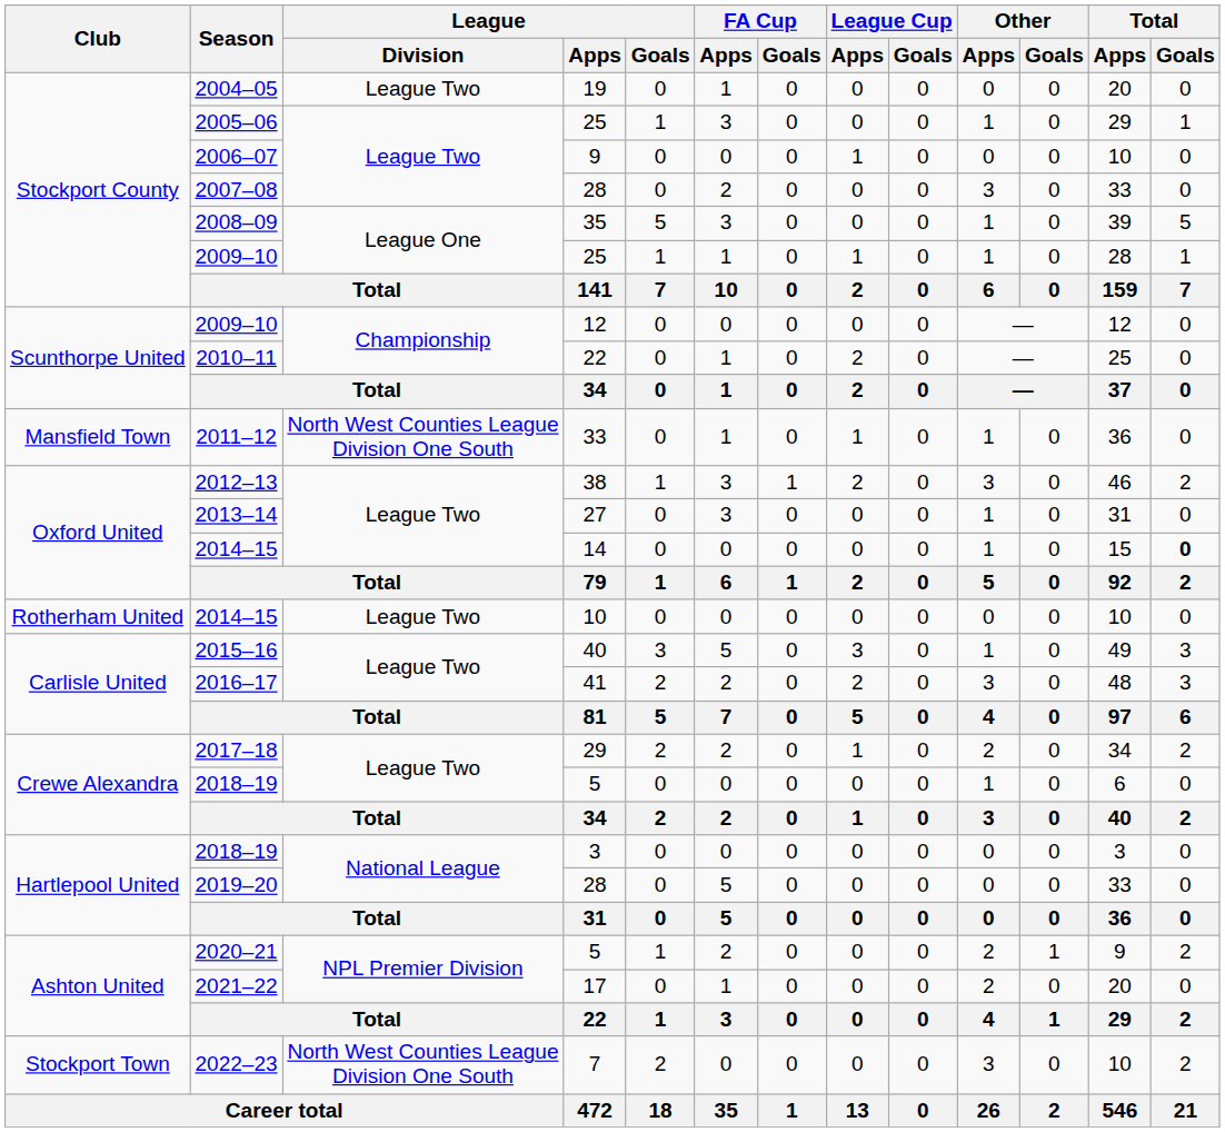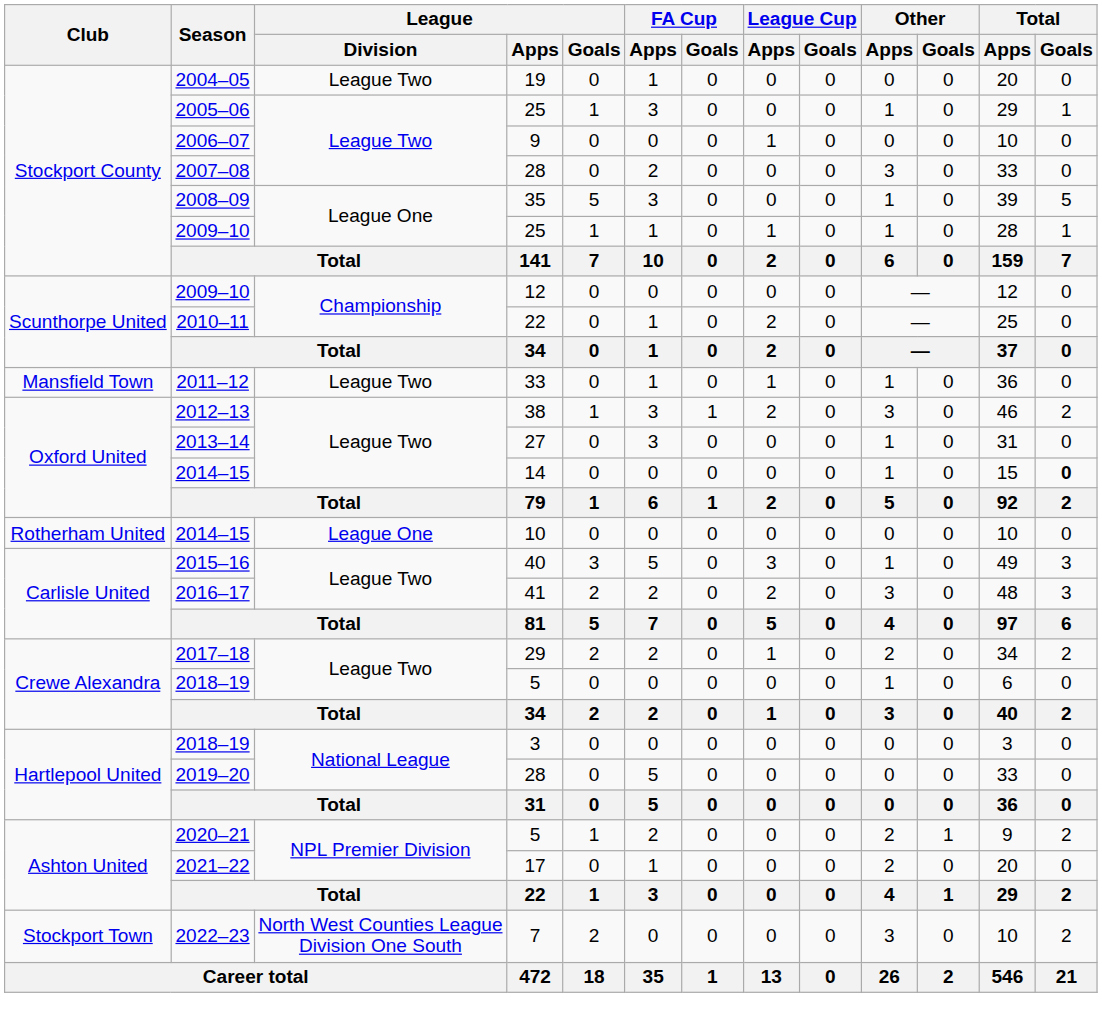2011–12 | League / Division: North West Counties League Division One South -> League Two
2014–15 / 10 | League / Division: League Two -> League One
